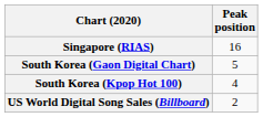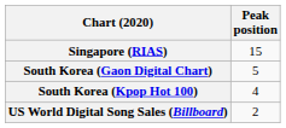Singapore (RIAS) | Peak position: 16 -> 15
